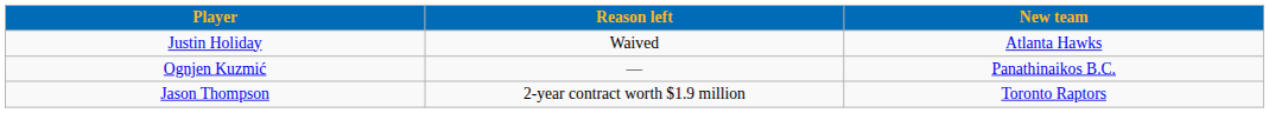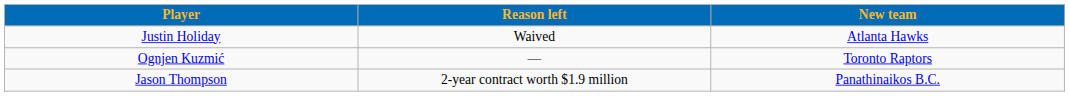Ognjen Kuzmić | New team: Panathinaikos B.C. -> Toronto Raptors
Jason Thompson | New team: Toronto Raptors -> Panathinaikos B.C.
